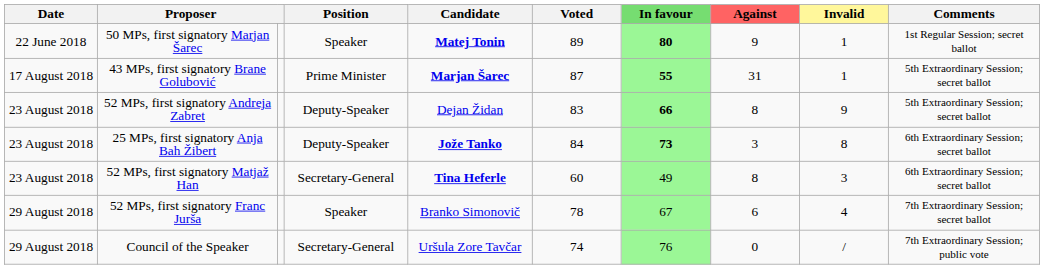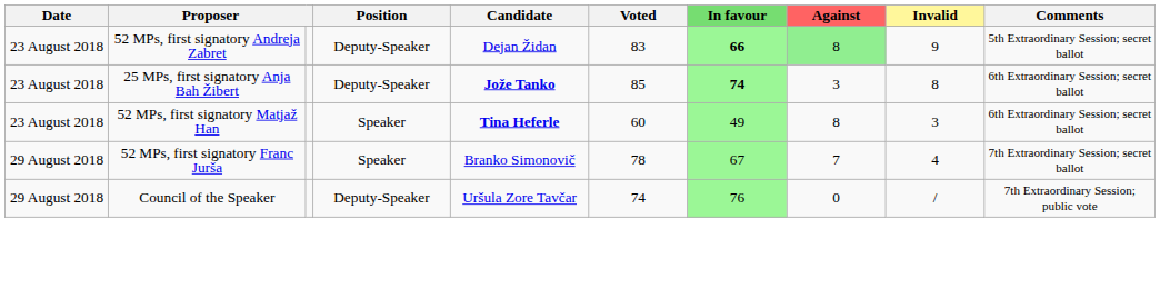- row: 22 June 2018 | 50 MPs, first signatory Marjan Šarec | Speaker | Matej Tonin | 89 | 80 | 9 | 1 | 1st Regular Session; secret ballot
- row: 17 August 2018 | 43 MPs, first signatory Brane Golubović | Prime Minister | Marjan Šarec | 87 | 55 | 31 | 1 | 5th Extraordinary Session; secret ballot
52 MPs, first signatory Andreja Zabret | Against: no background -> lightgreen background
25 MPs, first signatory Anja Bah Žibert | Voted: 84 -> 85
25 MPs, first signatory Anja Bah Žibert | In favour: 73 -> 74
52 MPs, first signatory Matjaž Han | Position: Secretary-General -> Speaker
52 MPs, first signatory Franc Jurša | Against: 6 -> 7
Council of the Speaker | Position: Secretary-General -> Deputy-Speaker
